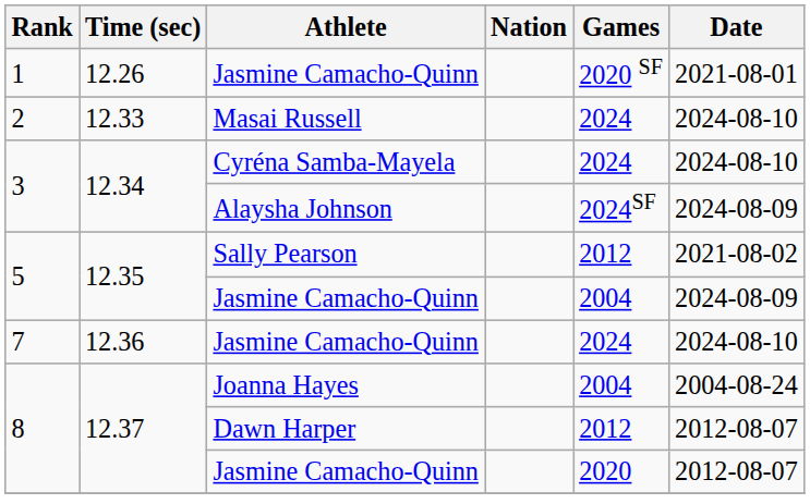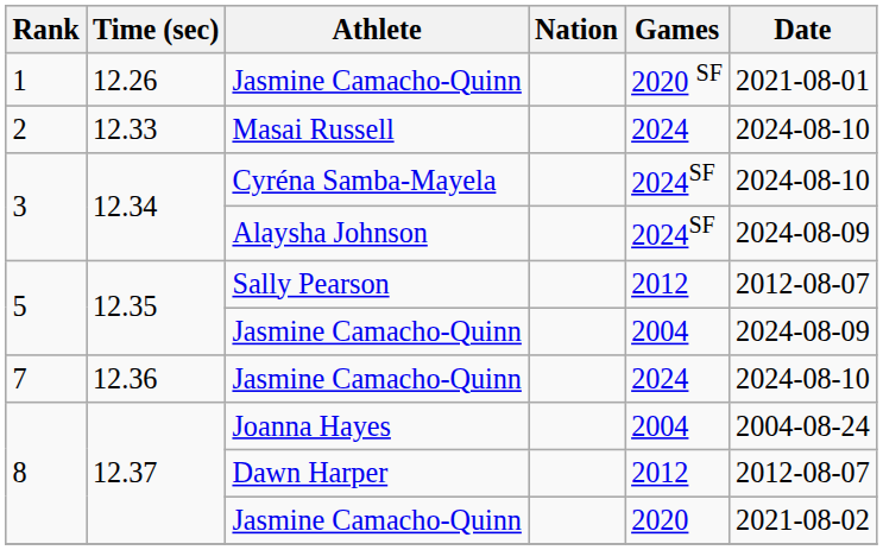Cyréna Samba-Mayela | Games: 2024 -> 2024SF
Sally Pearson | Date: 2021-08-02 -> 2012-08-07
8 / Jasmine Camacho-Quinn | Date: 2012-08-07 -> 2021-08-02
